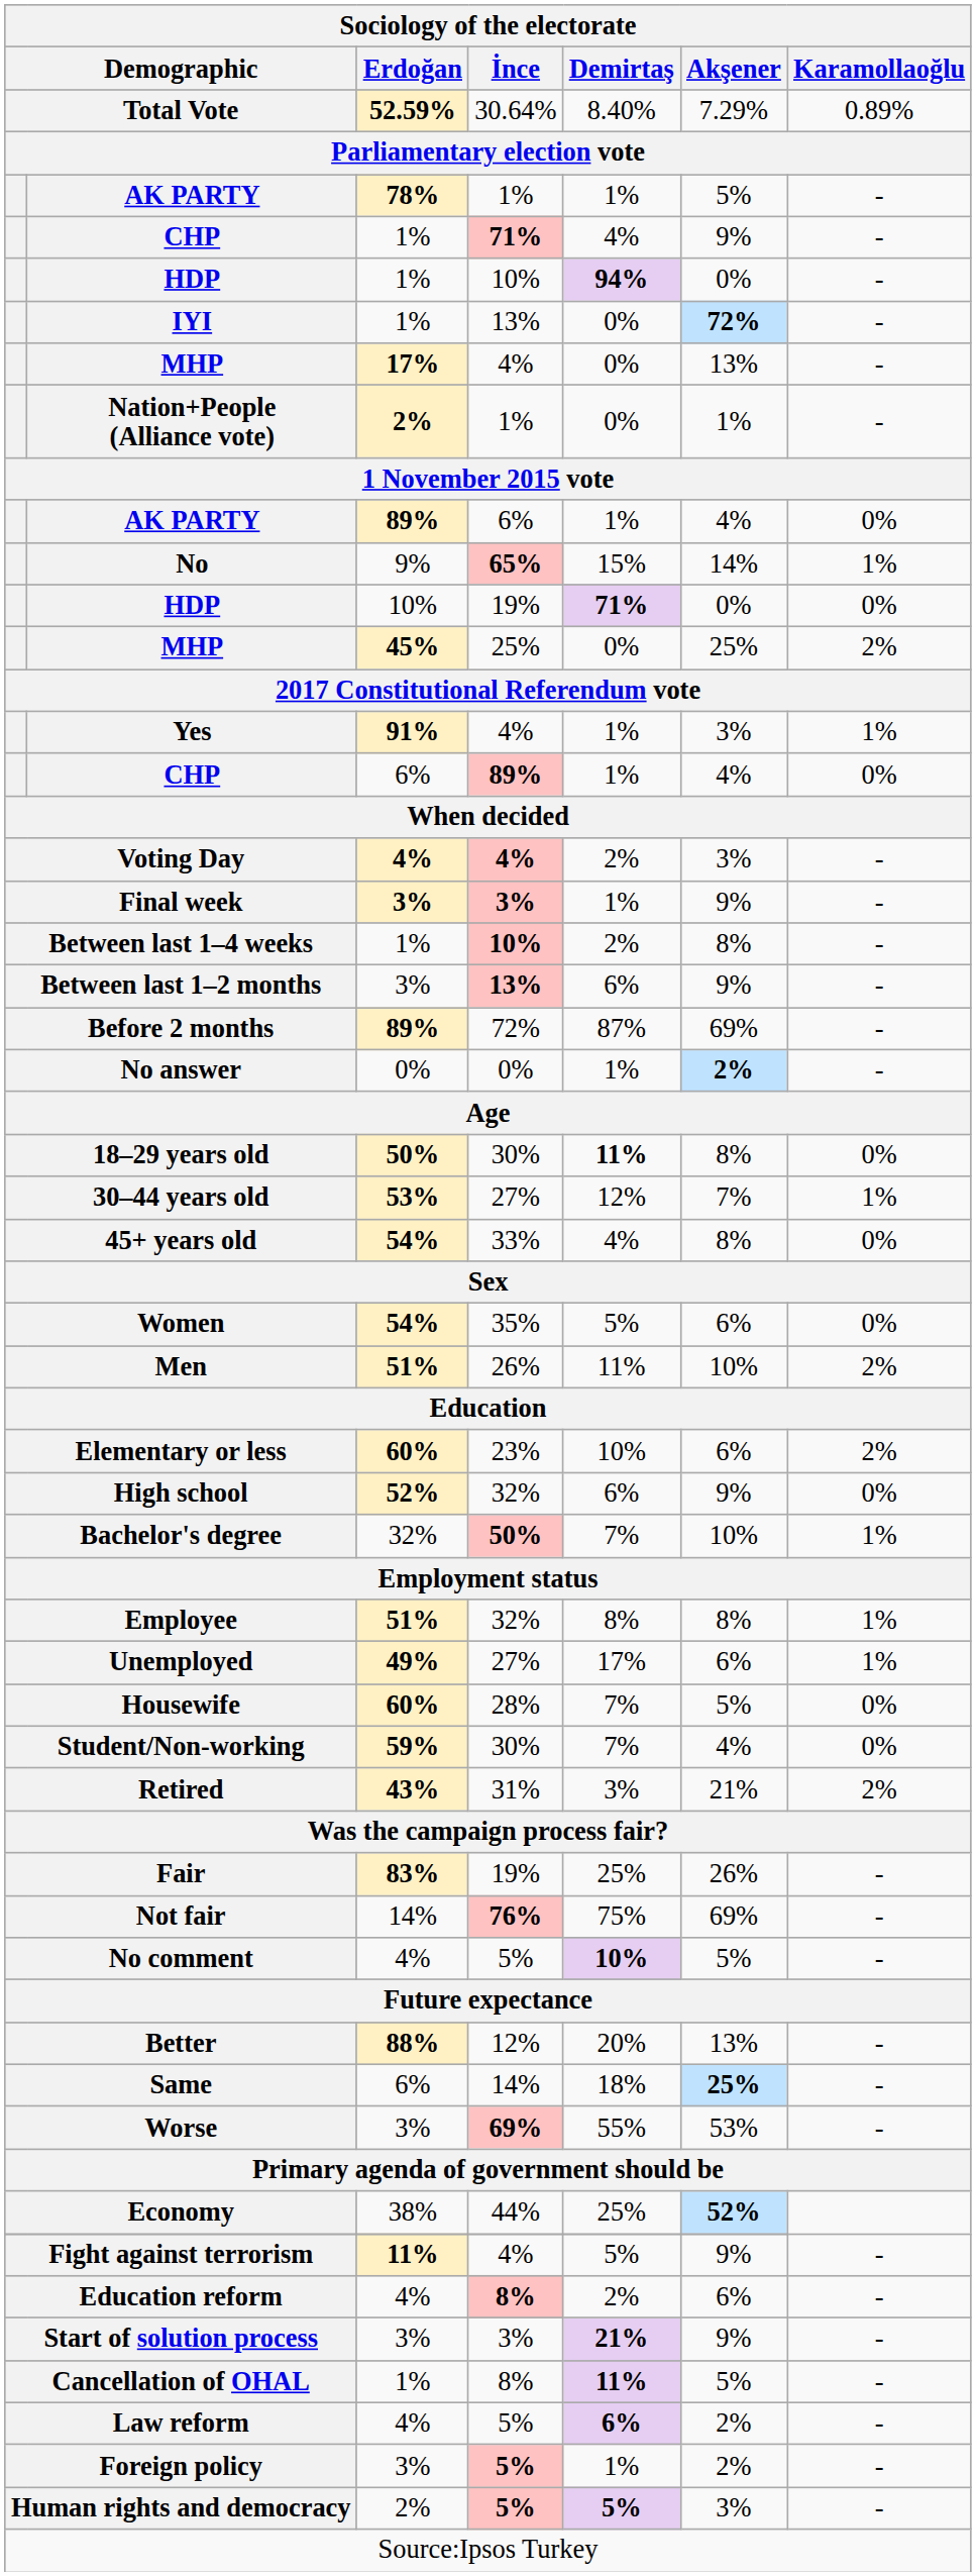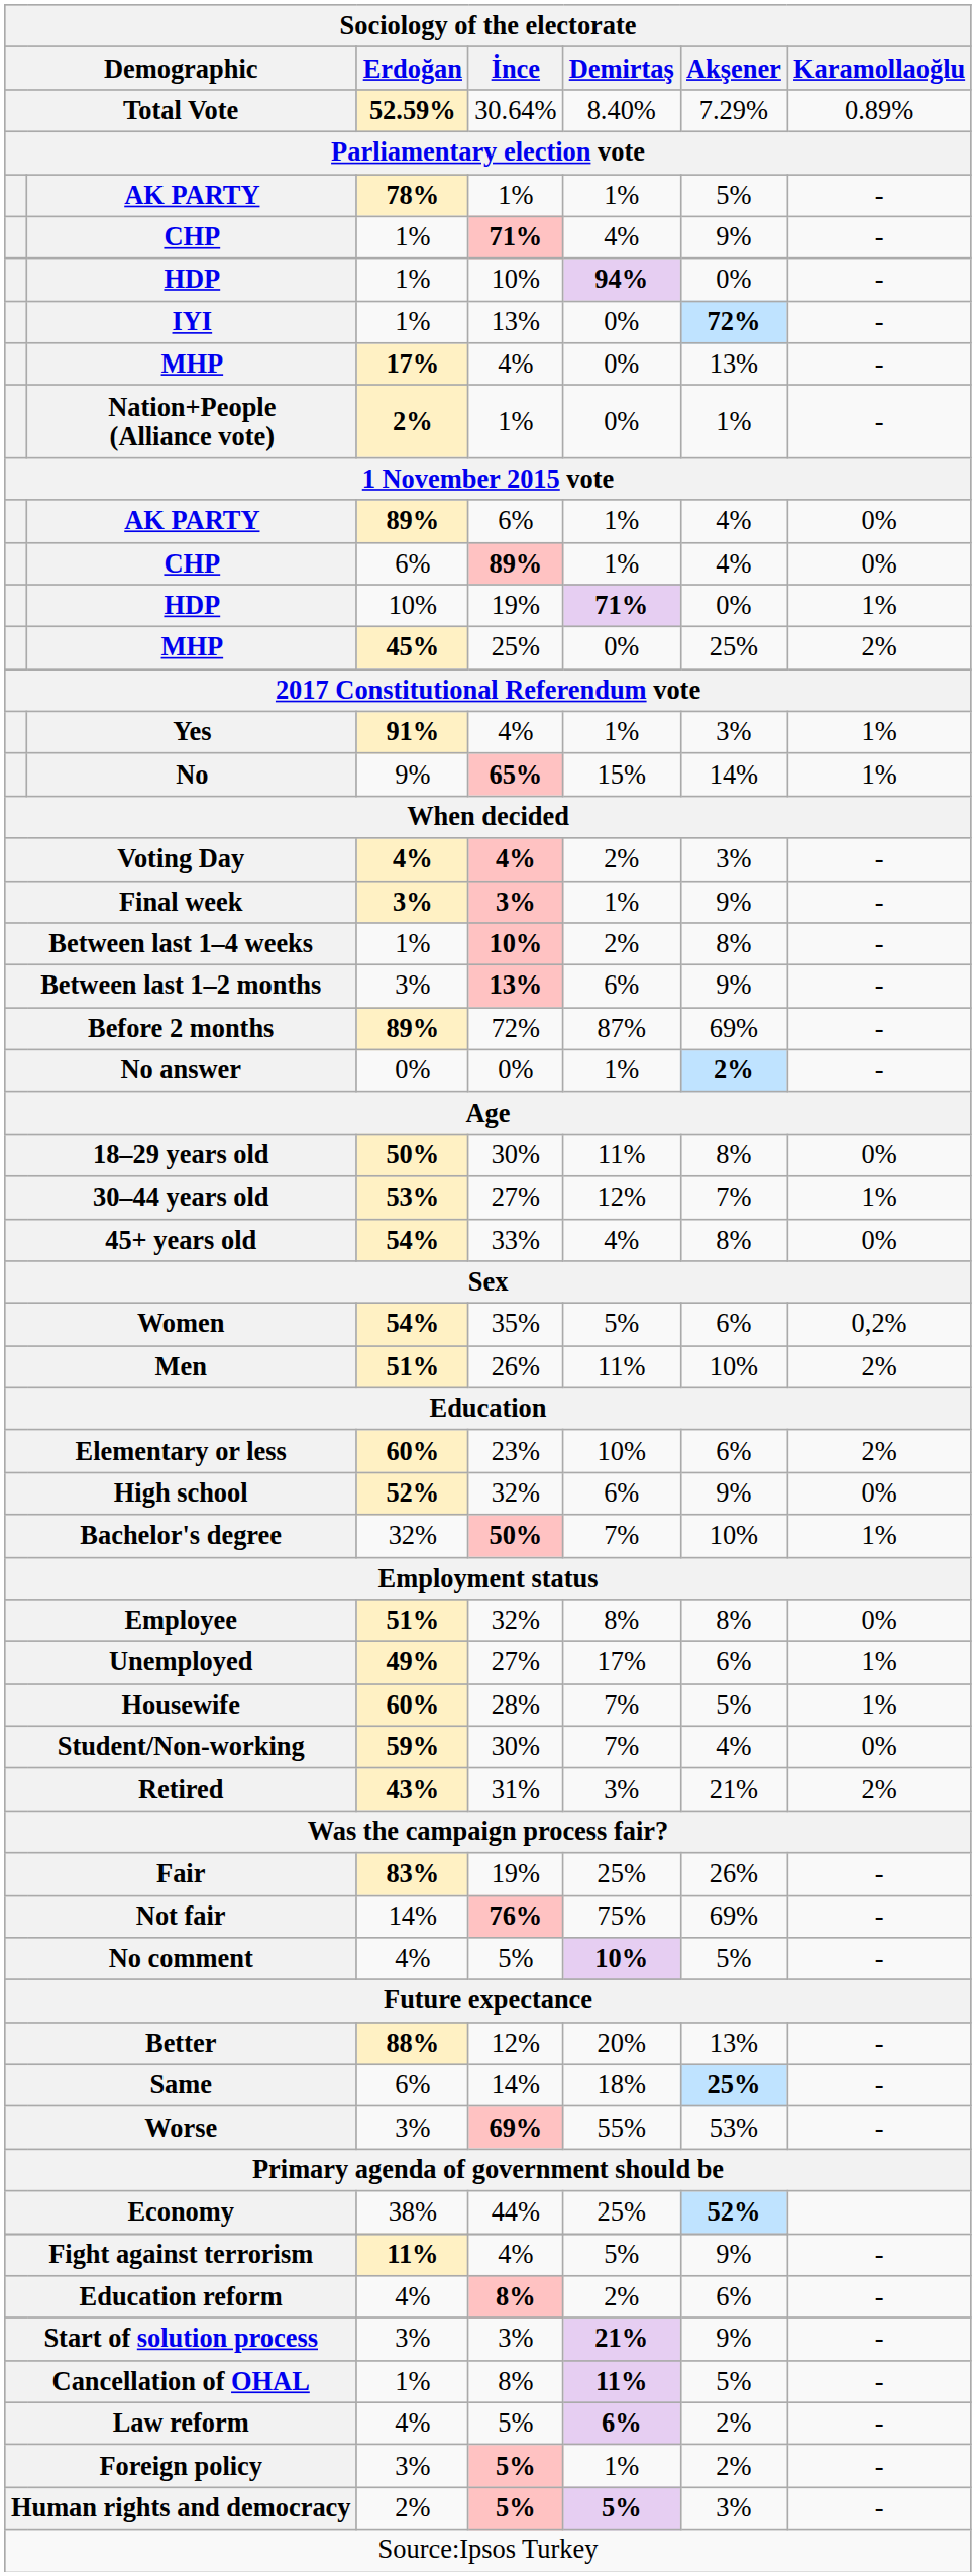rows swapped: CHP / 89% <-> No
HDP / 19% | Karamollaoğlu: 0% -> 1%
18–29 years old | Demirtaş: bold -> normal
Women | Karamollaoğlu: 0% -> 0,2%
Employee | Karamollaoğlu: 1% -> 0%
Housewife | Karamollaoğlu: 0% -> 1%
